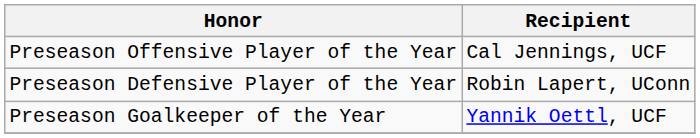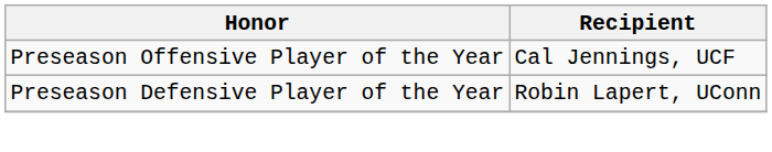- row: Preseason Goalkeeper of the Year | Yannik Oettl, UCF
